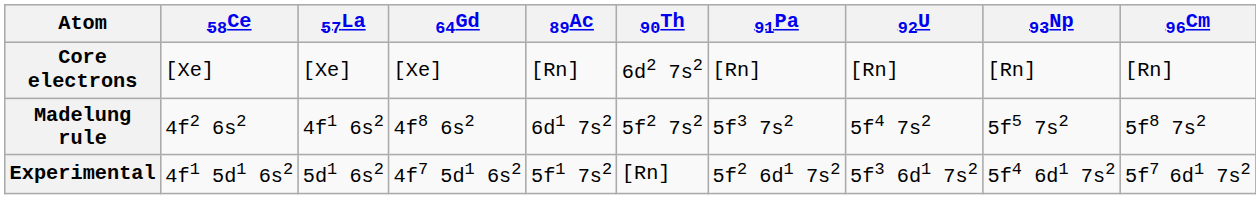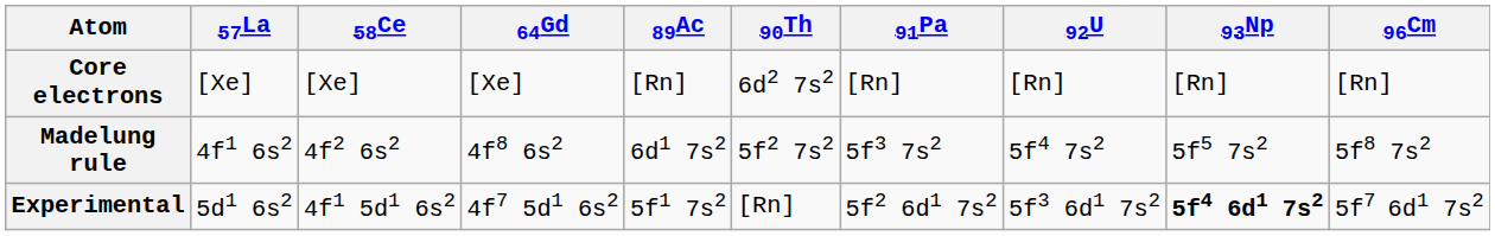columns swapped: 57La <-> 58Ce
Experimental | 93Np: normal -> bold
